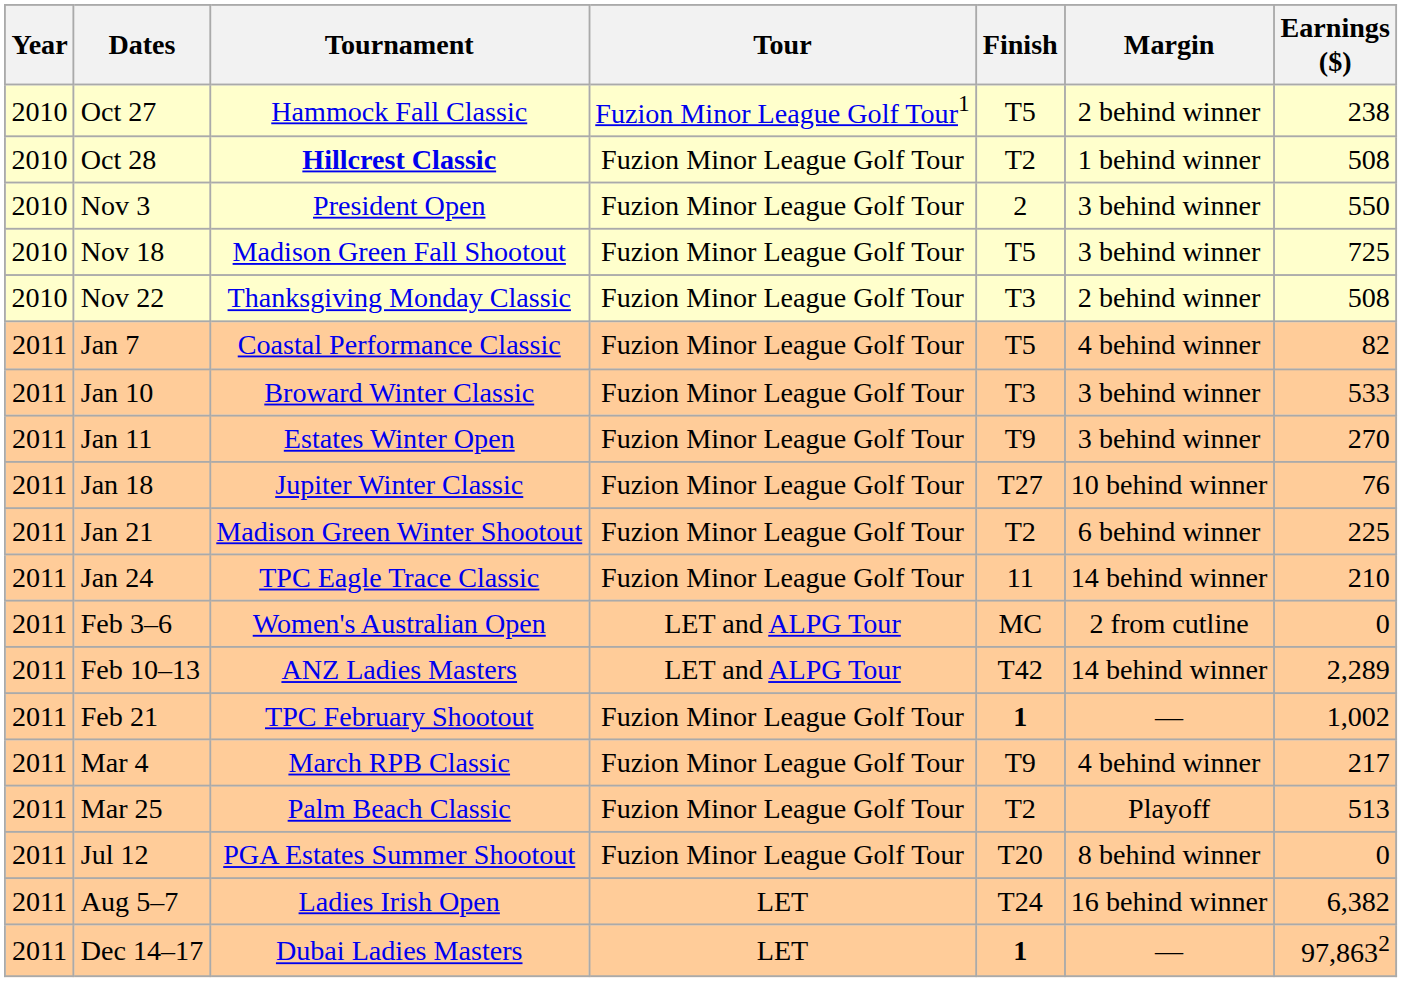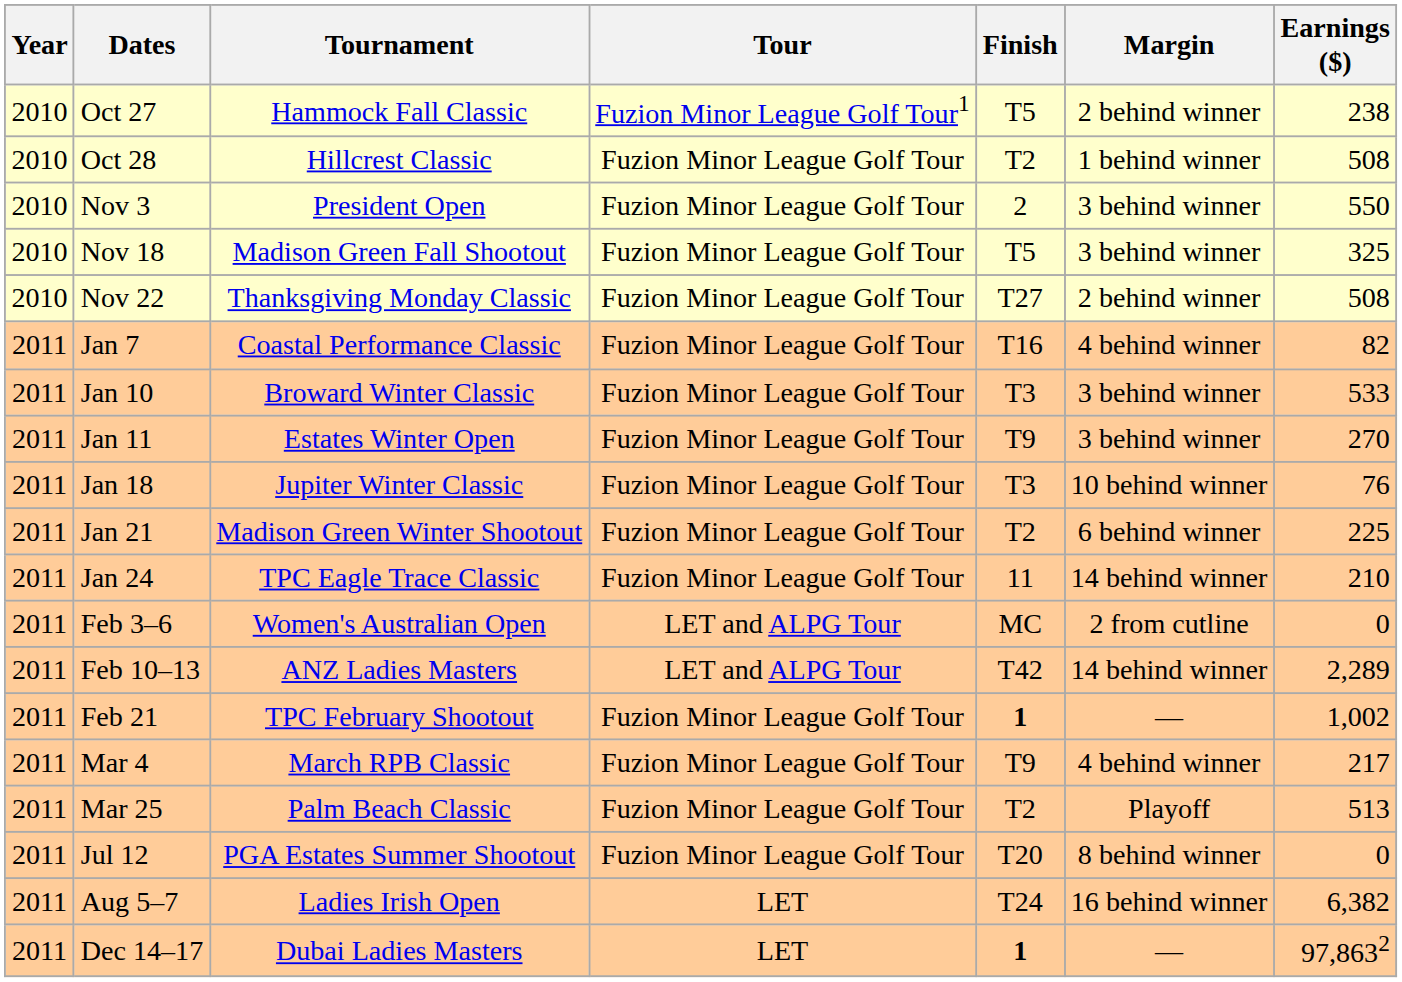Oct 28 | Tournament: bold -> normal
Nov 18 | Earnings ($): 725 -> 325
Nov 22 | Finish: T3 -> T27
Jan 7 | Finish: T5 -> T16
Jan 18 | Finish: T27 -> T3
